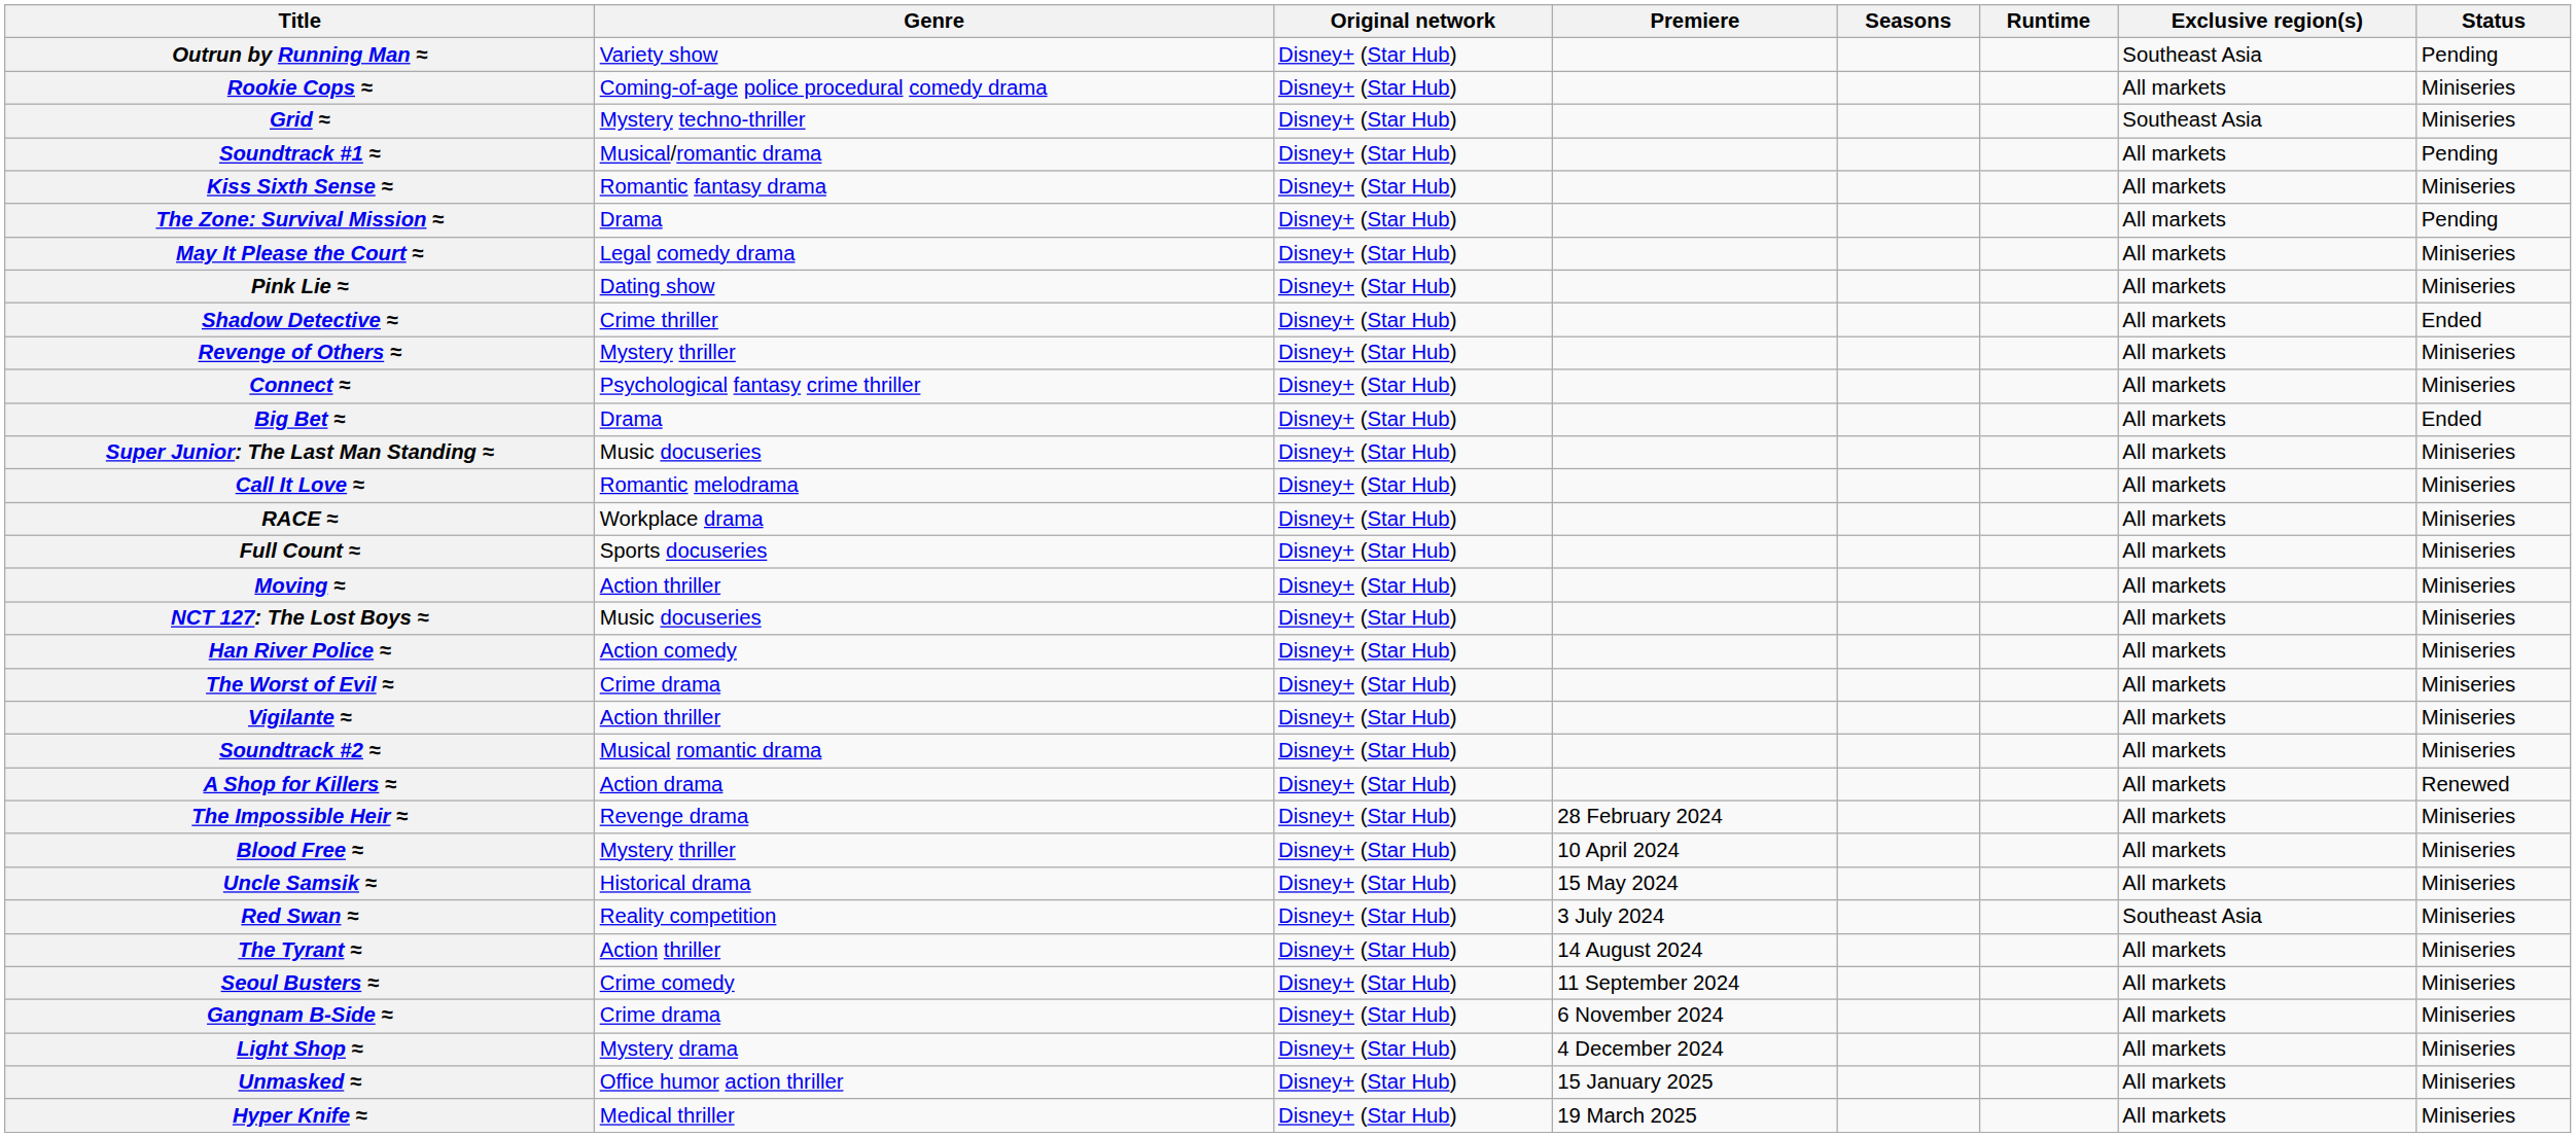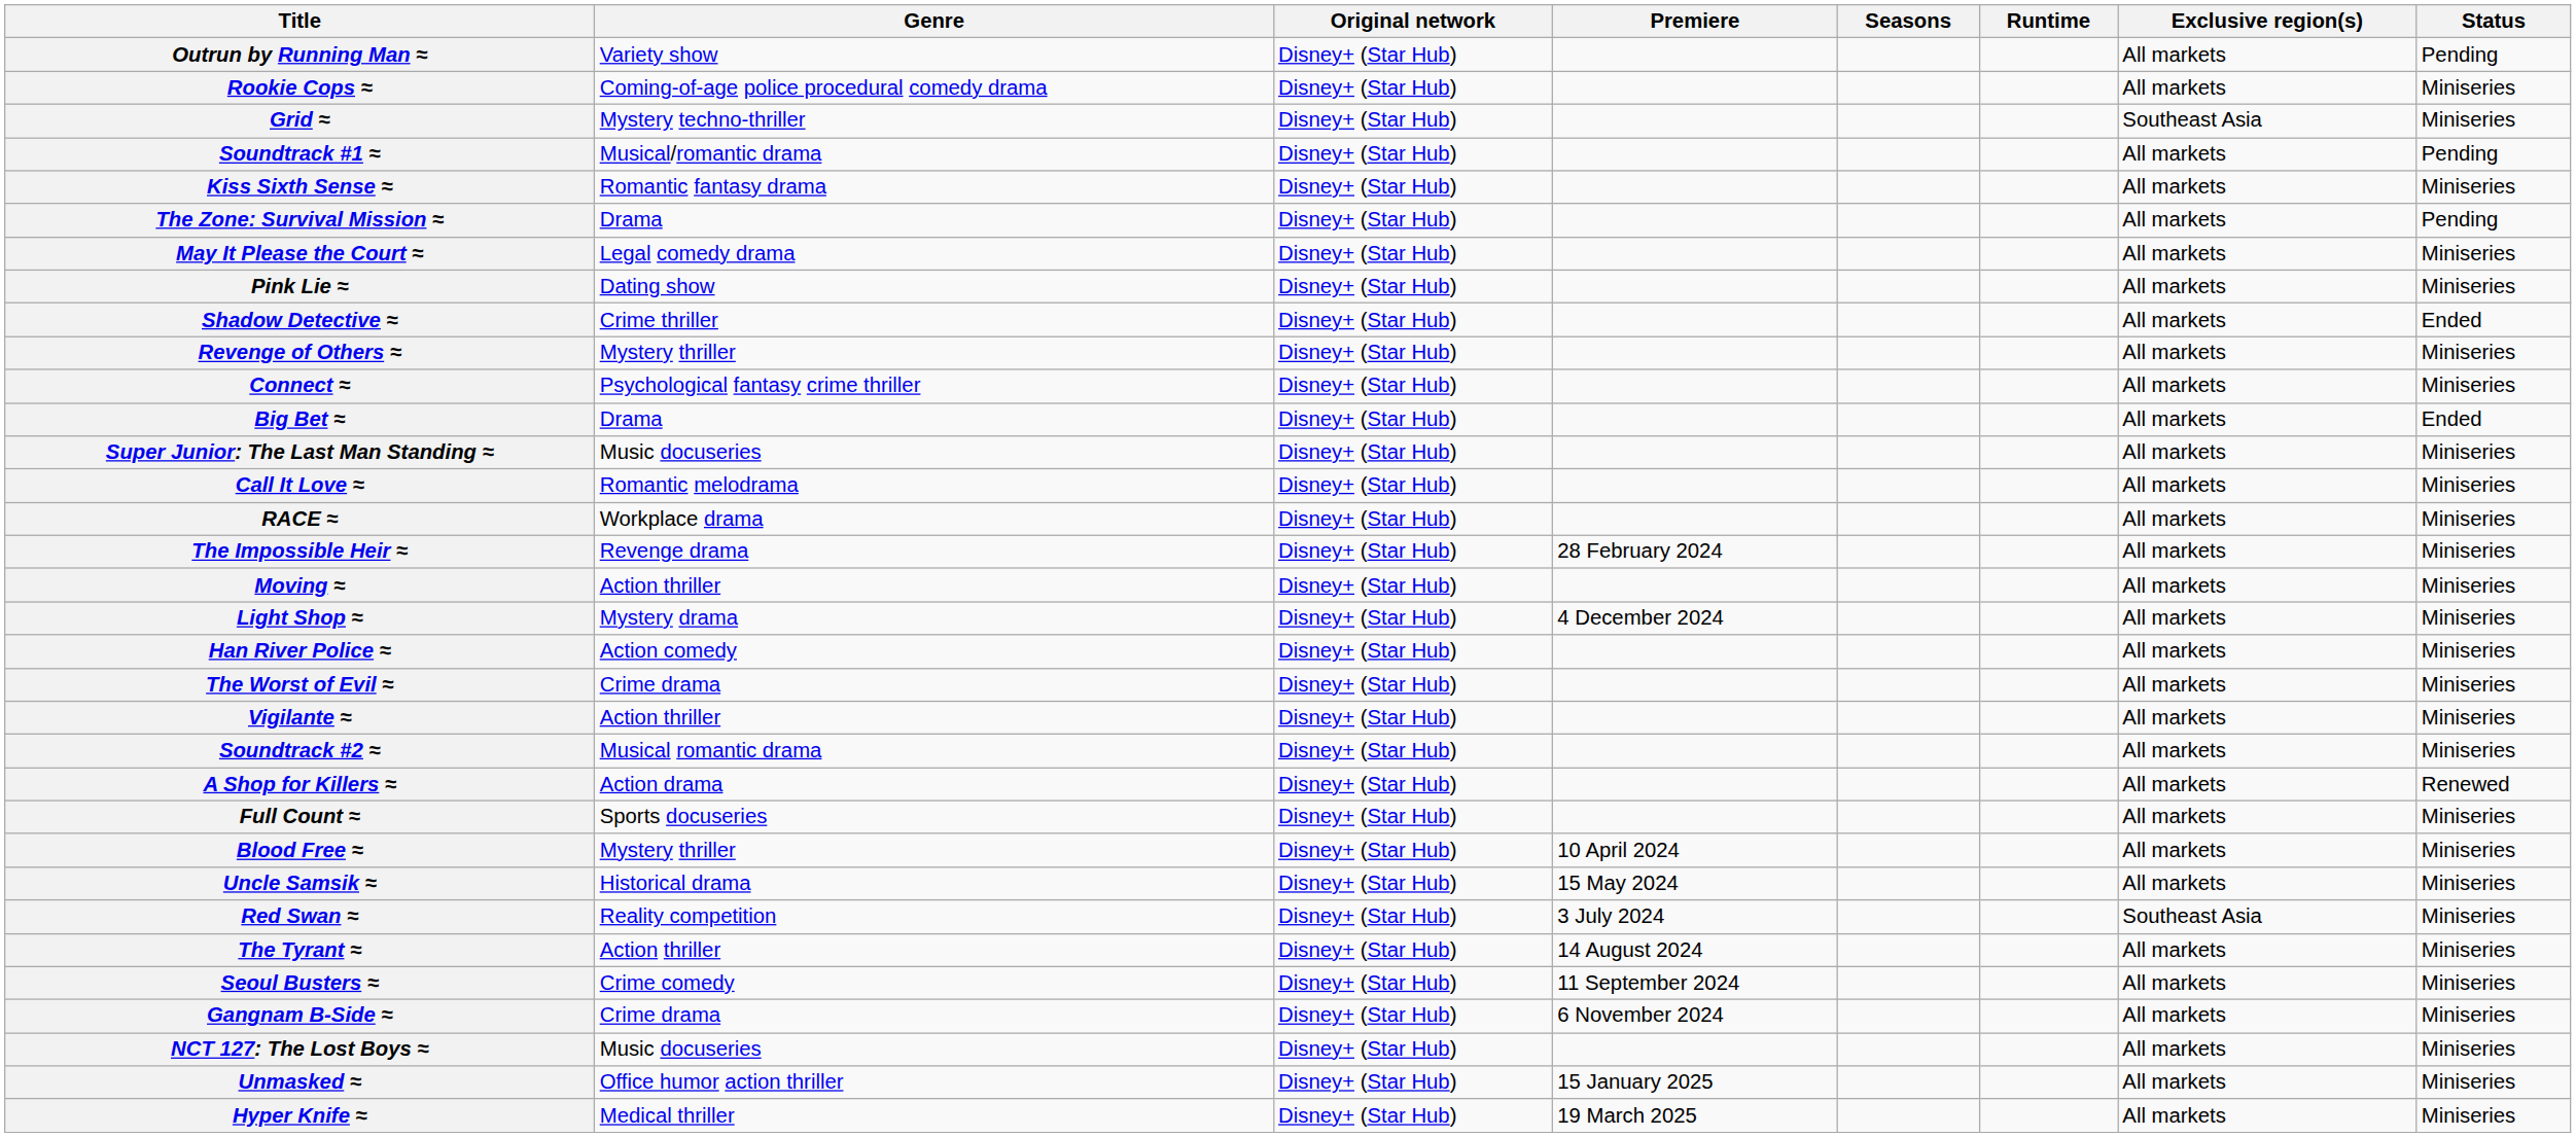Outrun by Running Man ≈ | Exclusive region(s): Southeast Asia -> All markets
rows swapped: Full Count ≈ <-> The Impossible Heir ≈
rows swapped: NCT 127: The Lost Boys ≈ <-> Light Shop ≈
